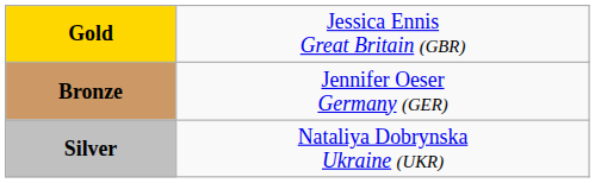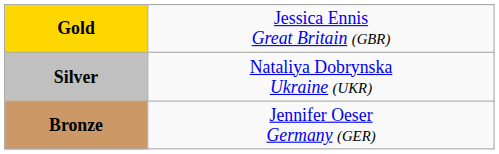rows swapped: Silver <-> Bronze
